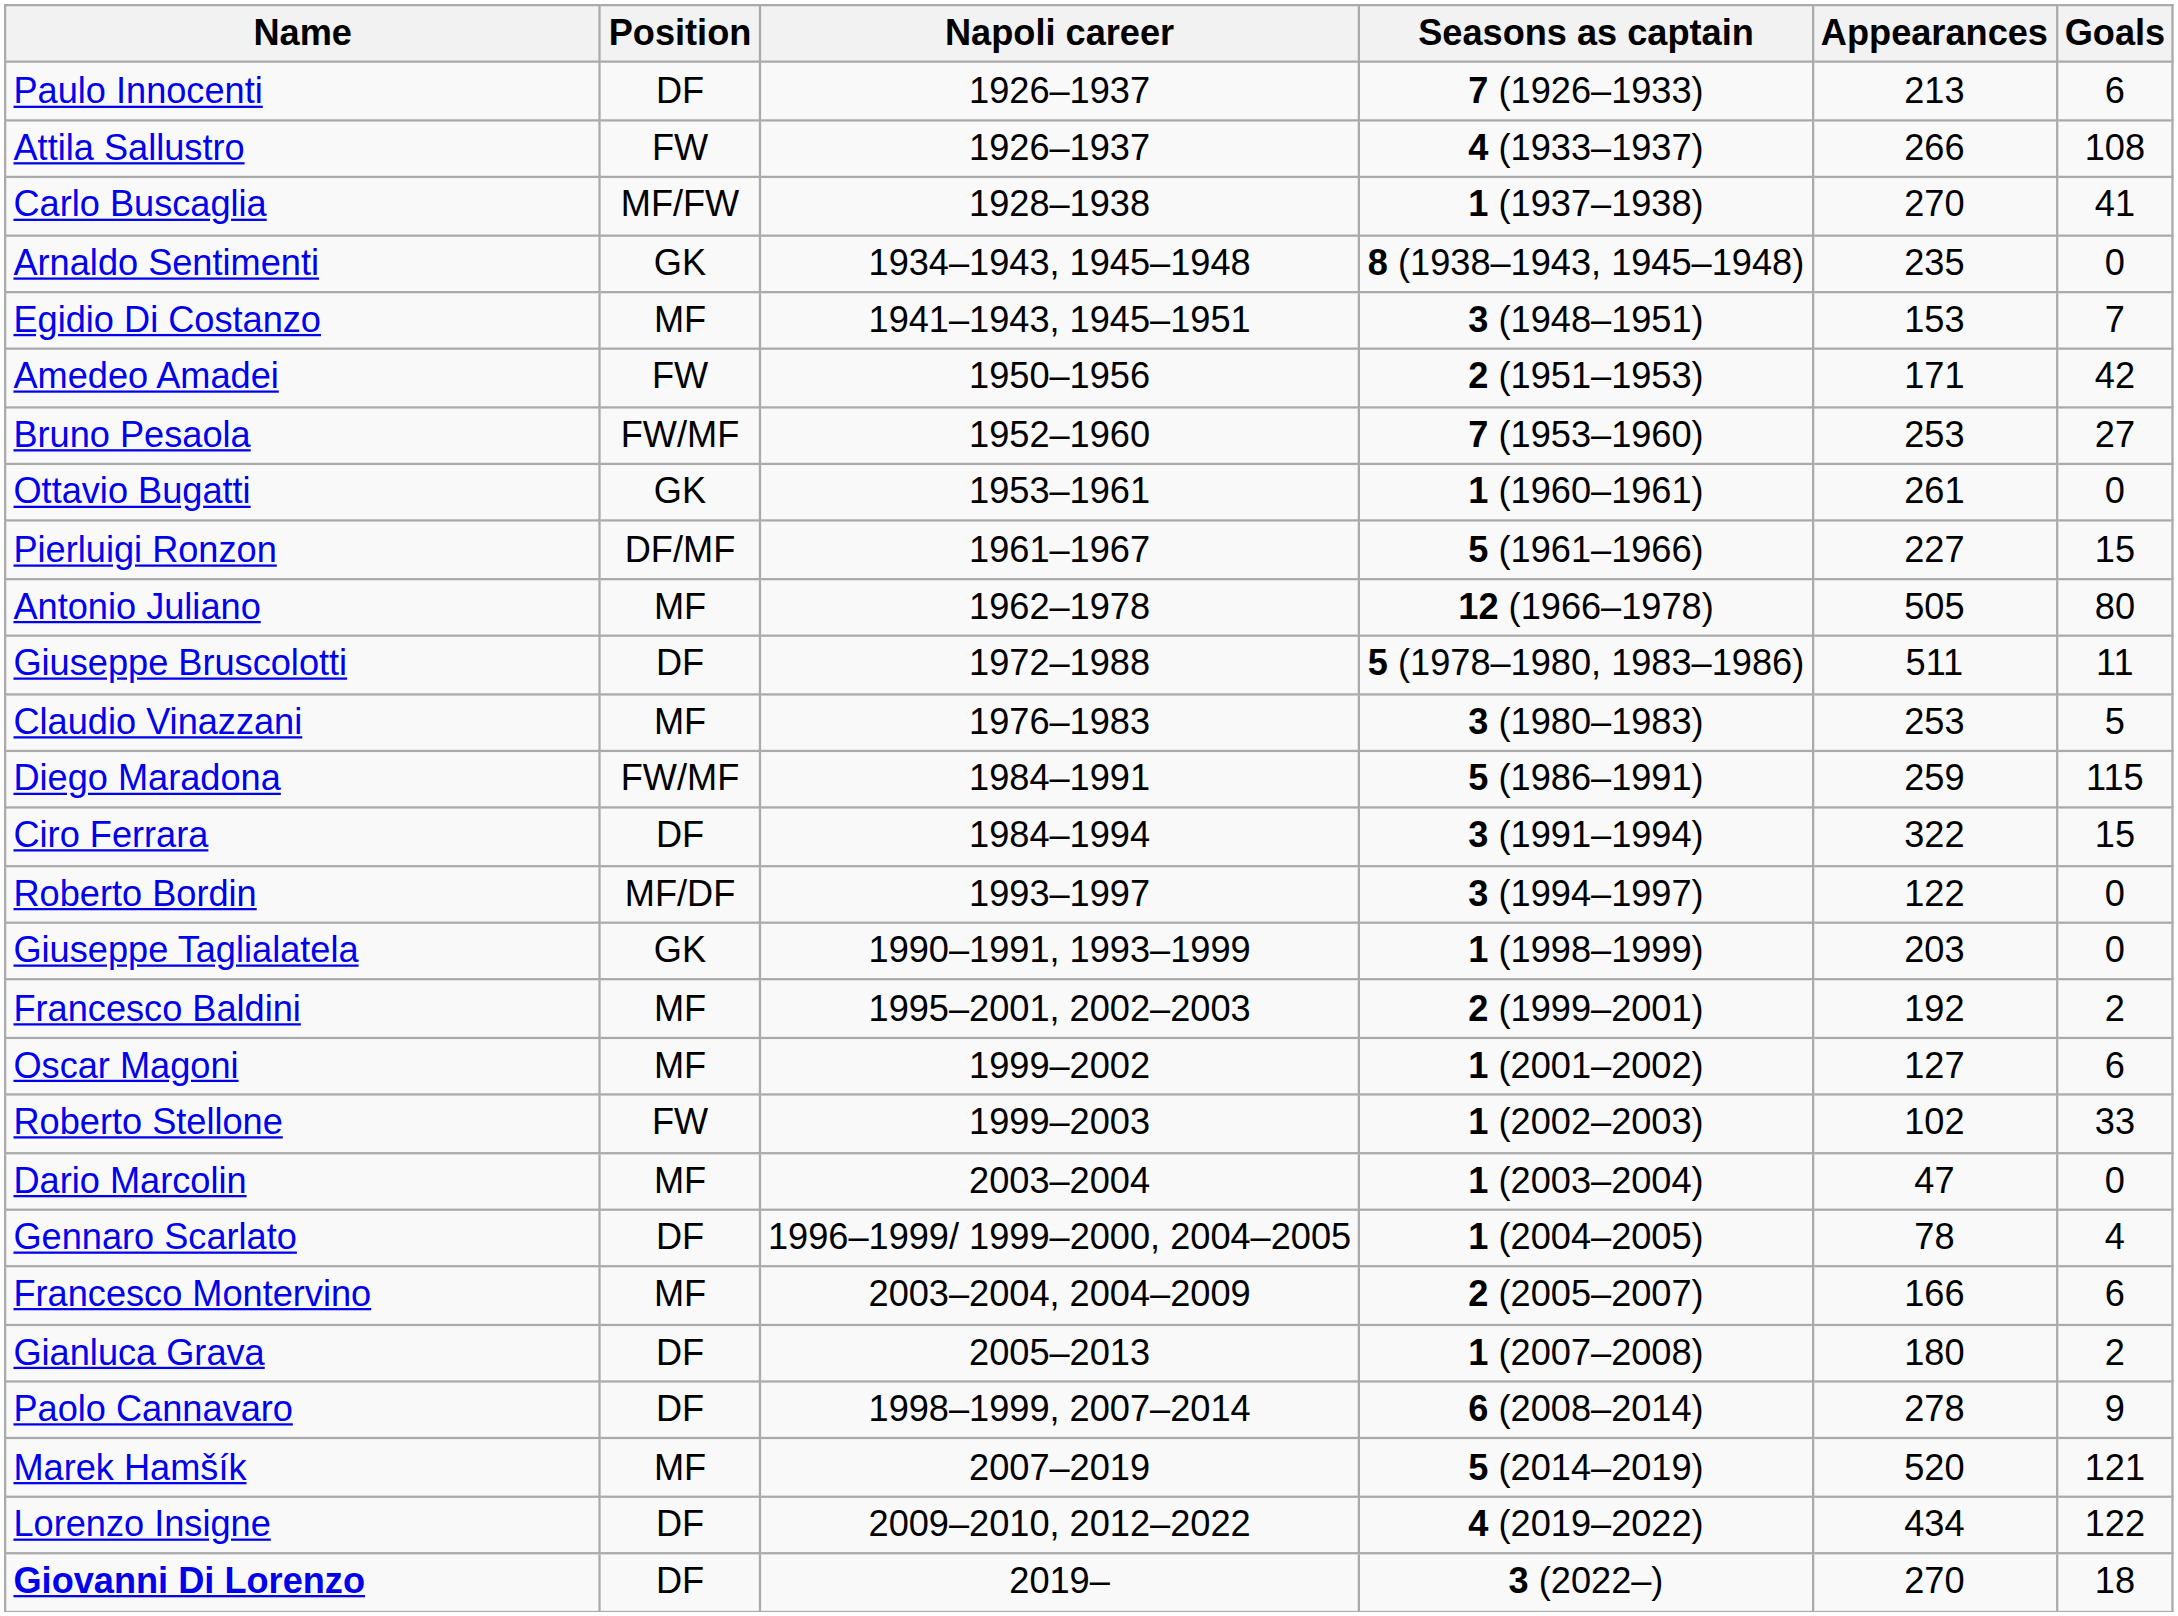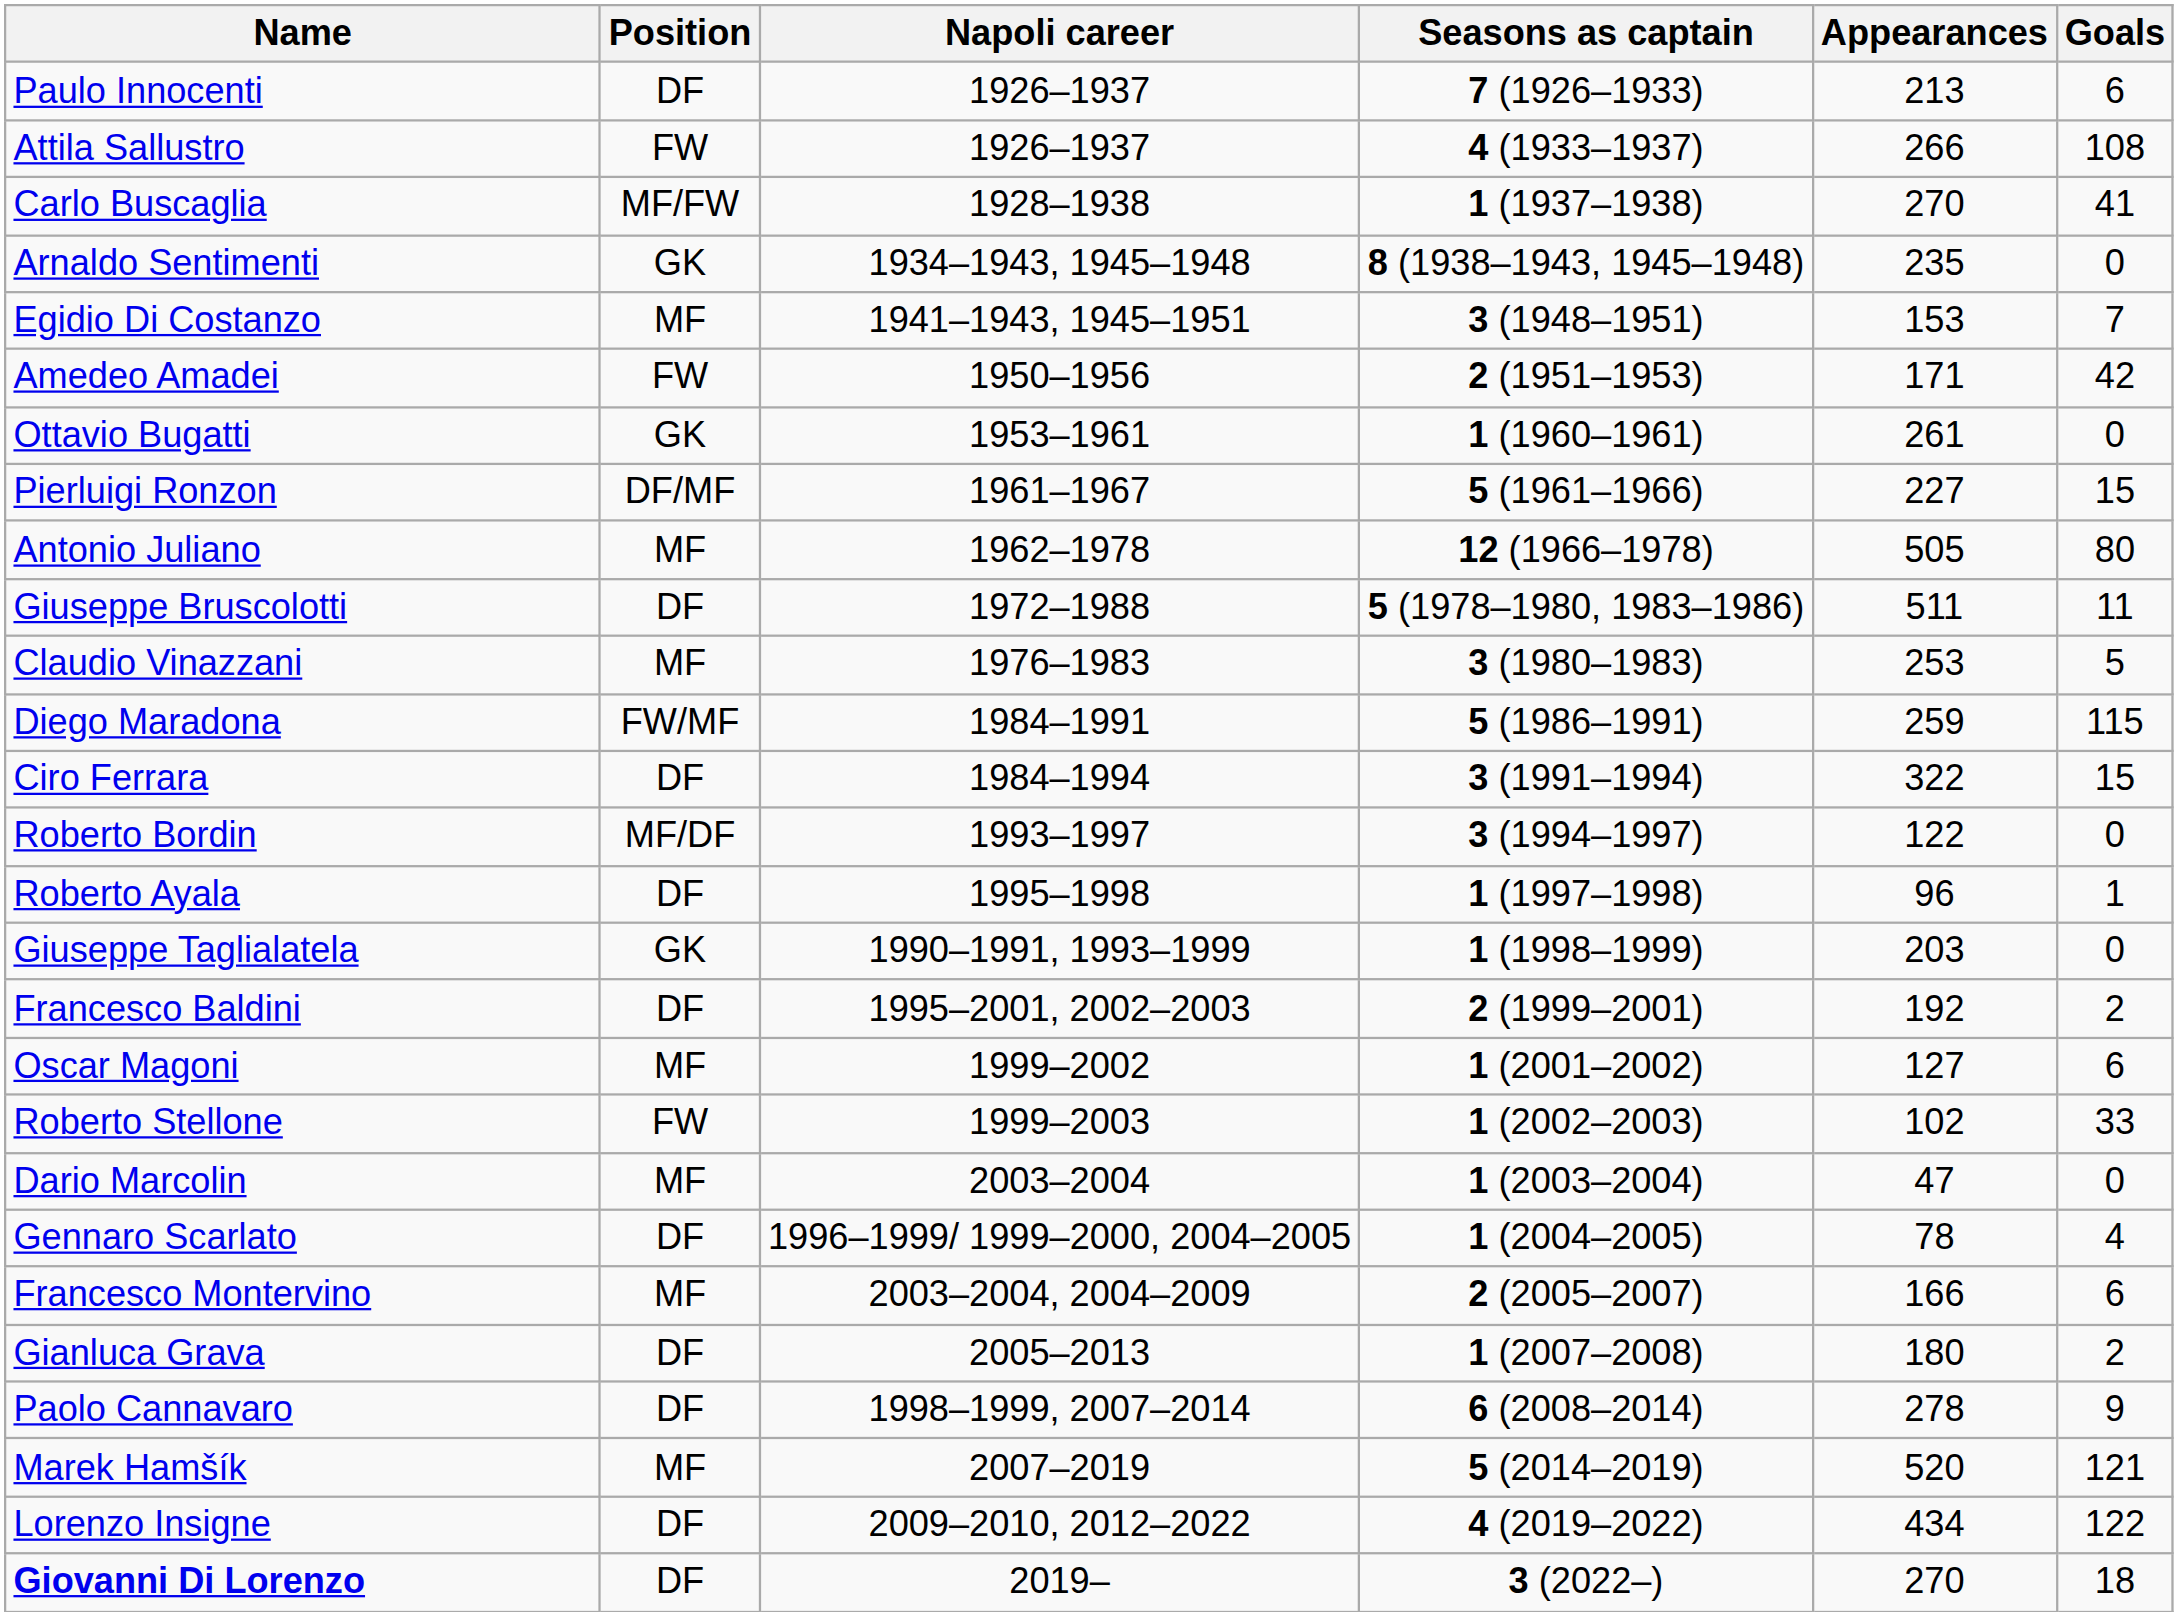- row: Bruno Pesaola | FW/MF | 1952–1960 | 7 (1953–1960) | 253 | 27
+ row: Roberto Ayala | DF | 1995–1998 | 1 (1997–1998) | 96 | 1
Francesco Baldini | Position: MF -> DF
